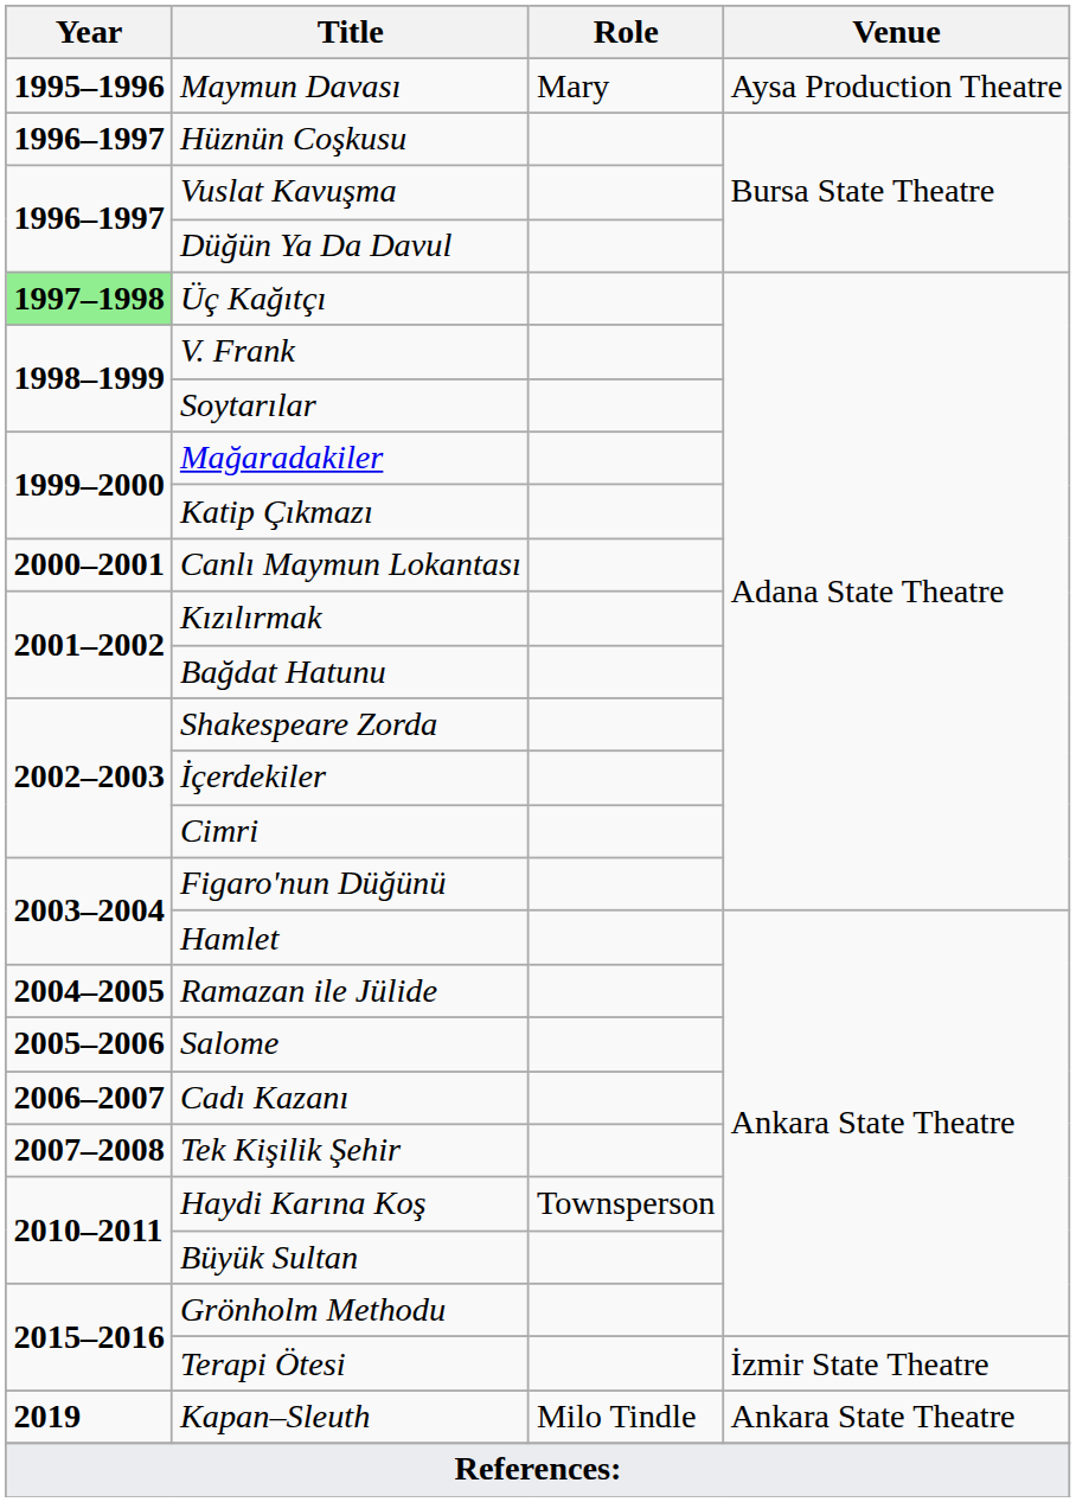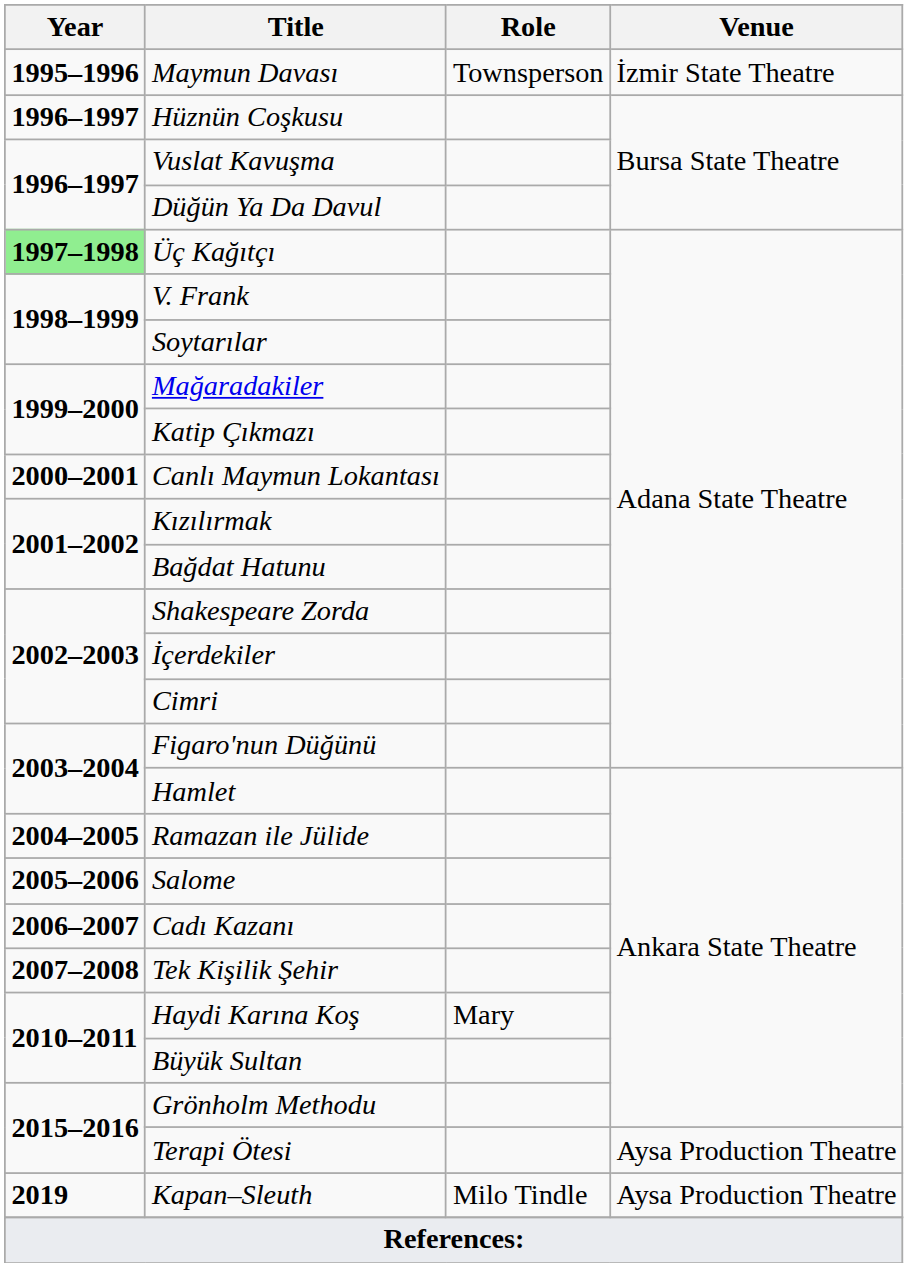Maymun Davası | Role: Mary -> Townsperson
Maymun Davası | Venue: Aysa Production Theatre -> İzmir State Theatre
Haydi Karına Koş | Role: Townsperson -> Mary
Terapi Ötesi | Venue: İzmir State Theatre -> Aysa Production Theatre
Kapan–Sleuth | Venue: Ankara State Theatre -> Aysa Production Theatre
